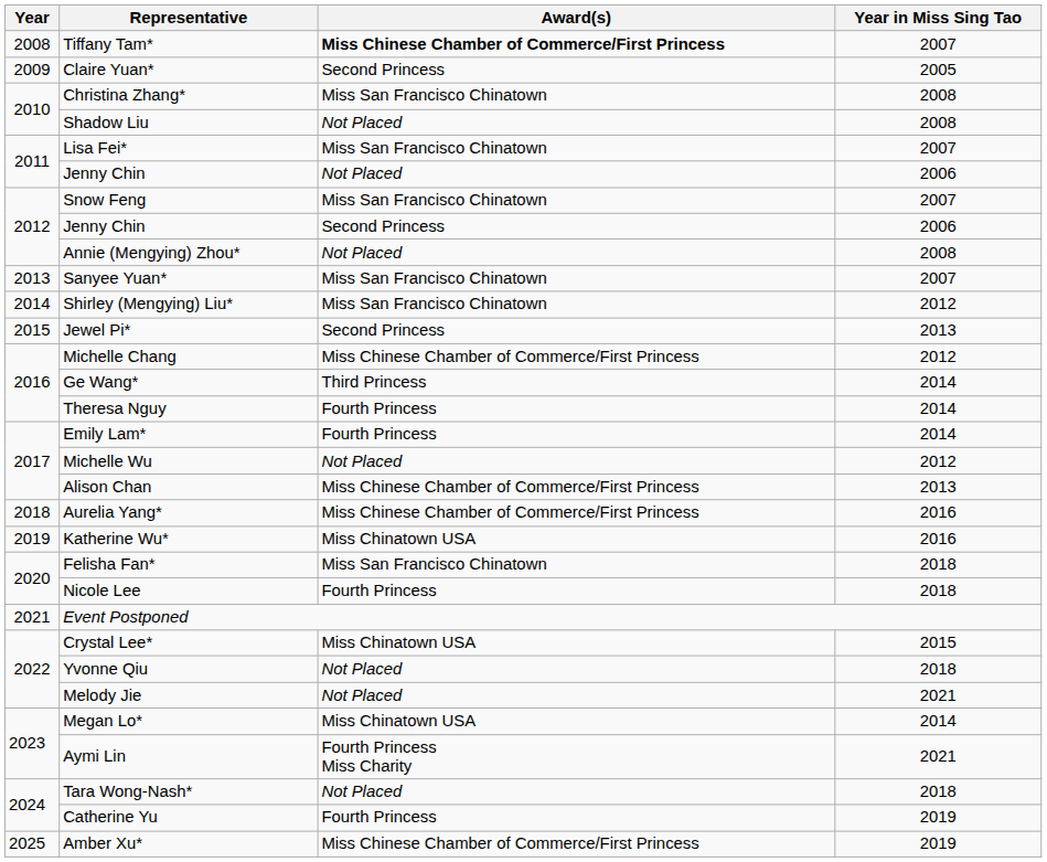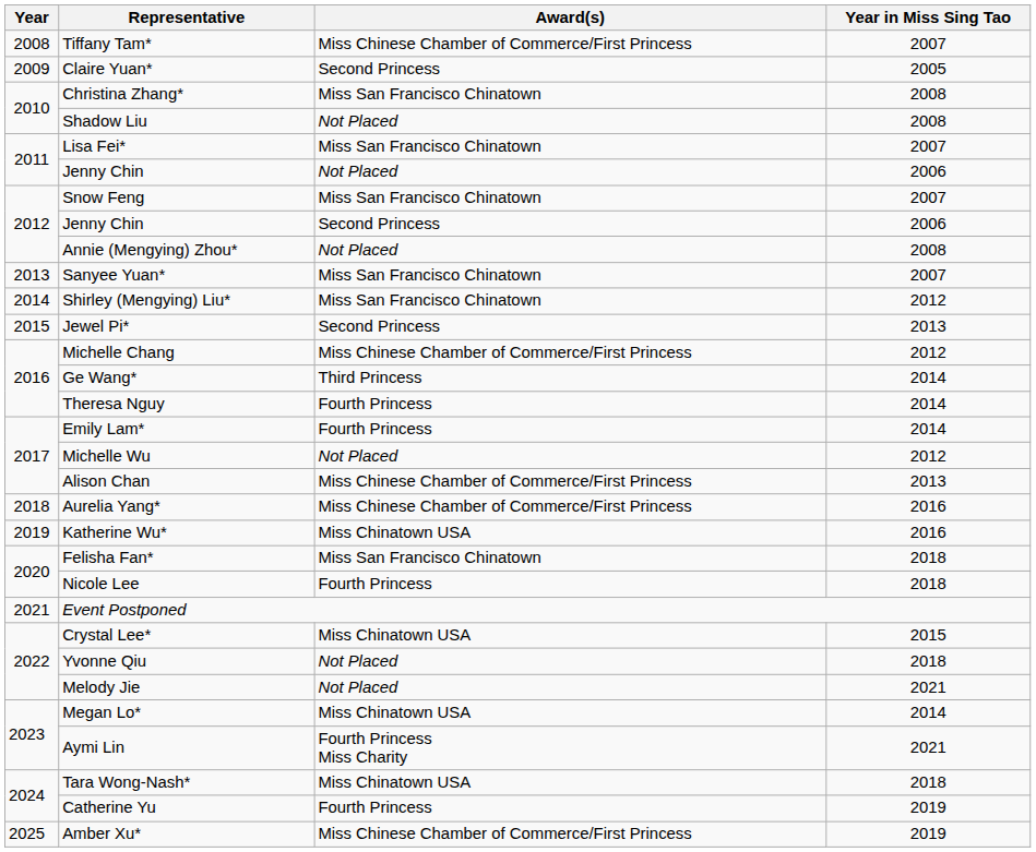Tiffany Tam* | Award(s): bold -> normal
Tara Wong-Nash* | Award(s): Not Placed -> Miss Chinatown USA
